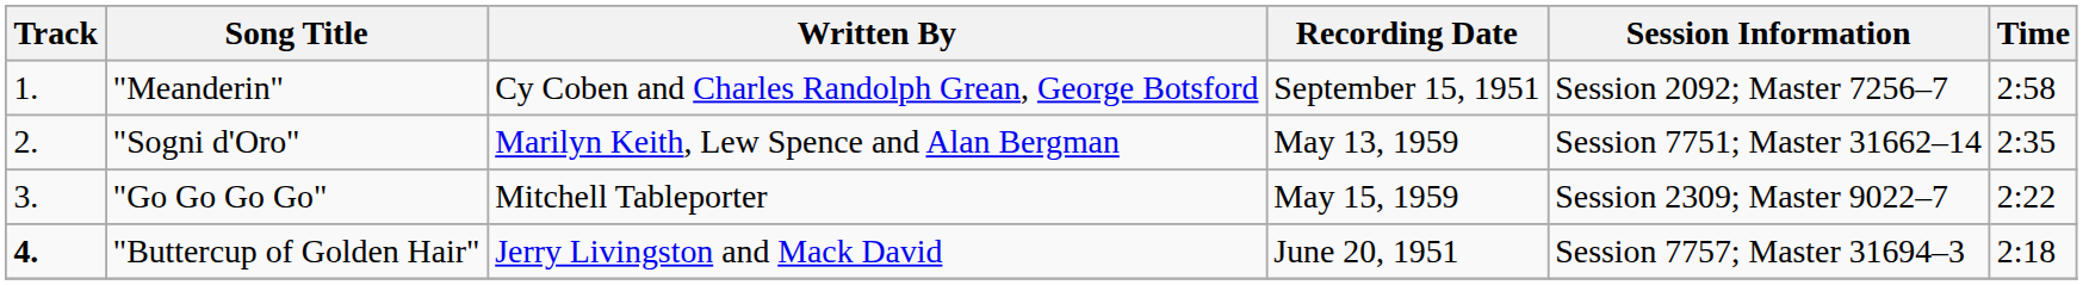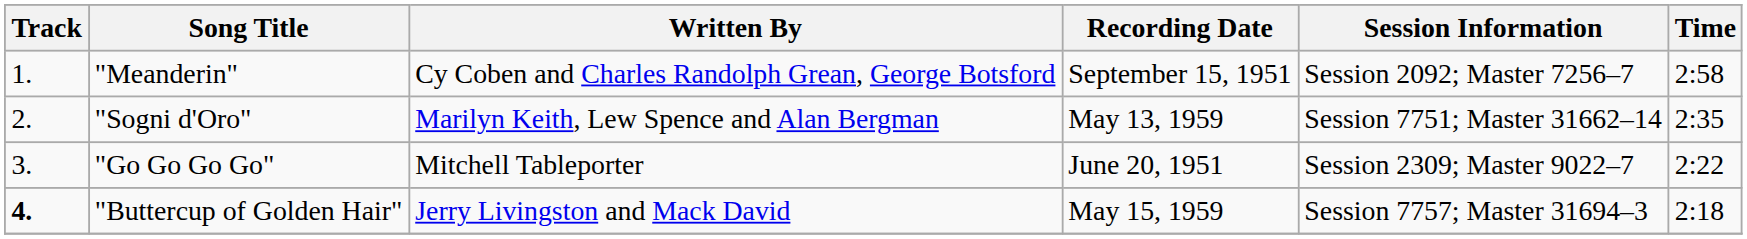"Go Go Go Go" | Recording Date: May 15, 1959 -> June 20, 1951
"Buttercup of Golden Hair" | Recording Date: June 20, 1951 -> May 15, 1959
